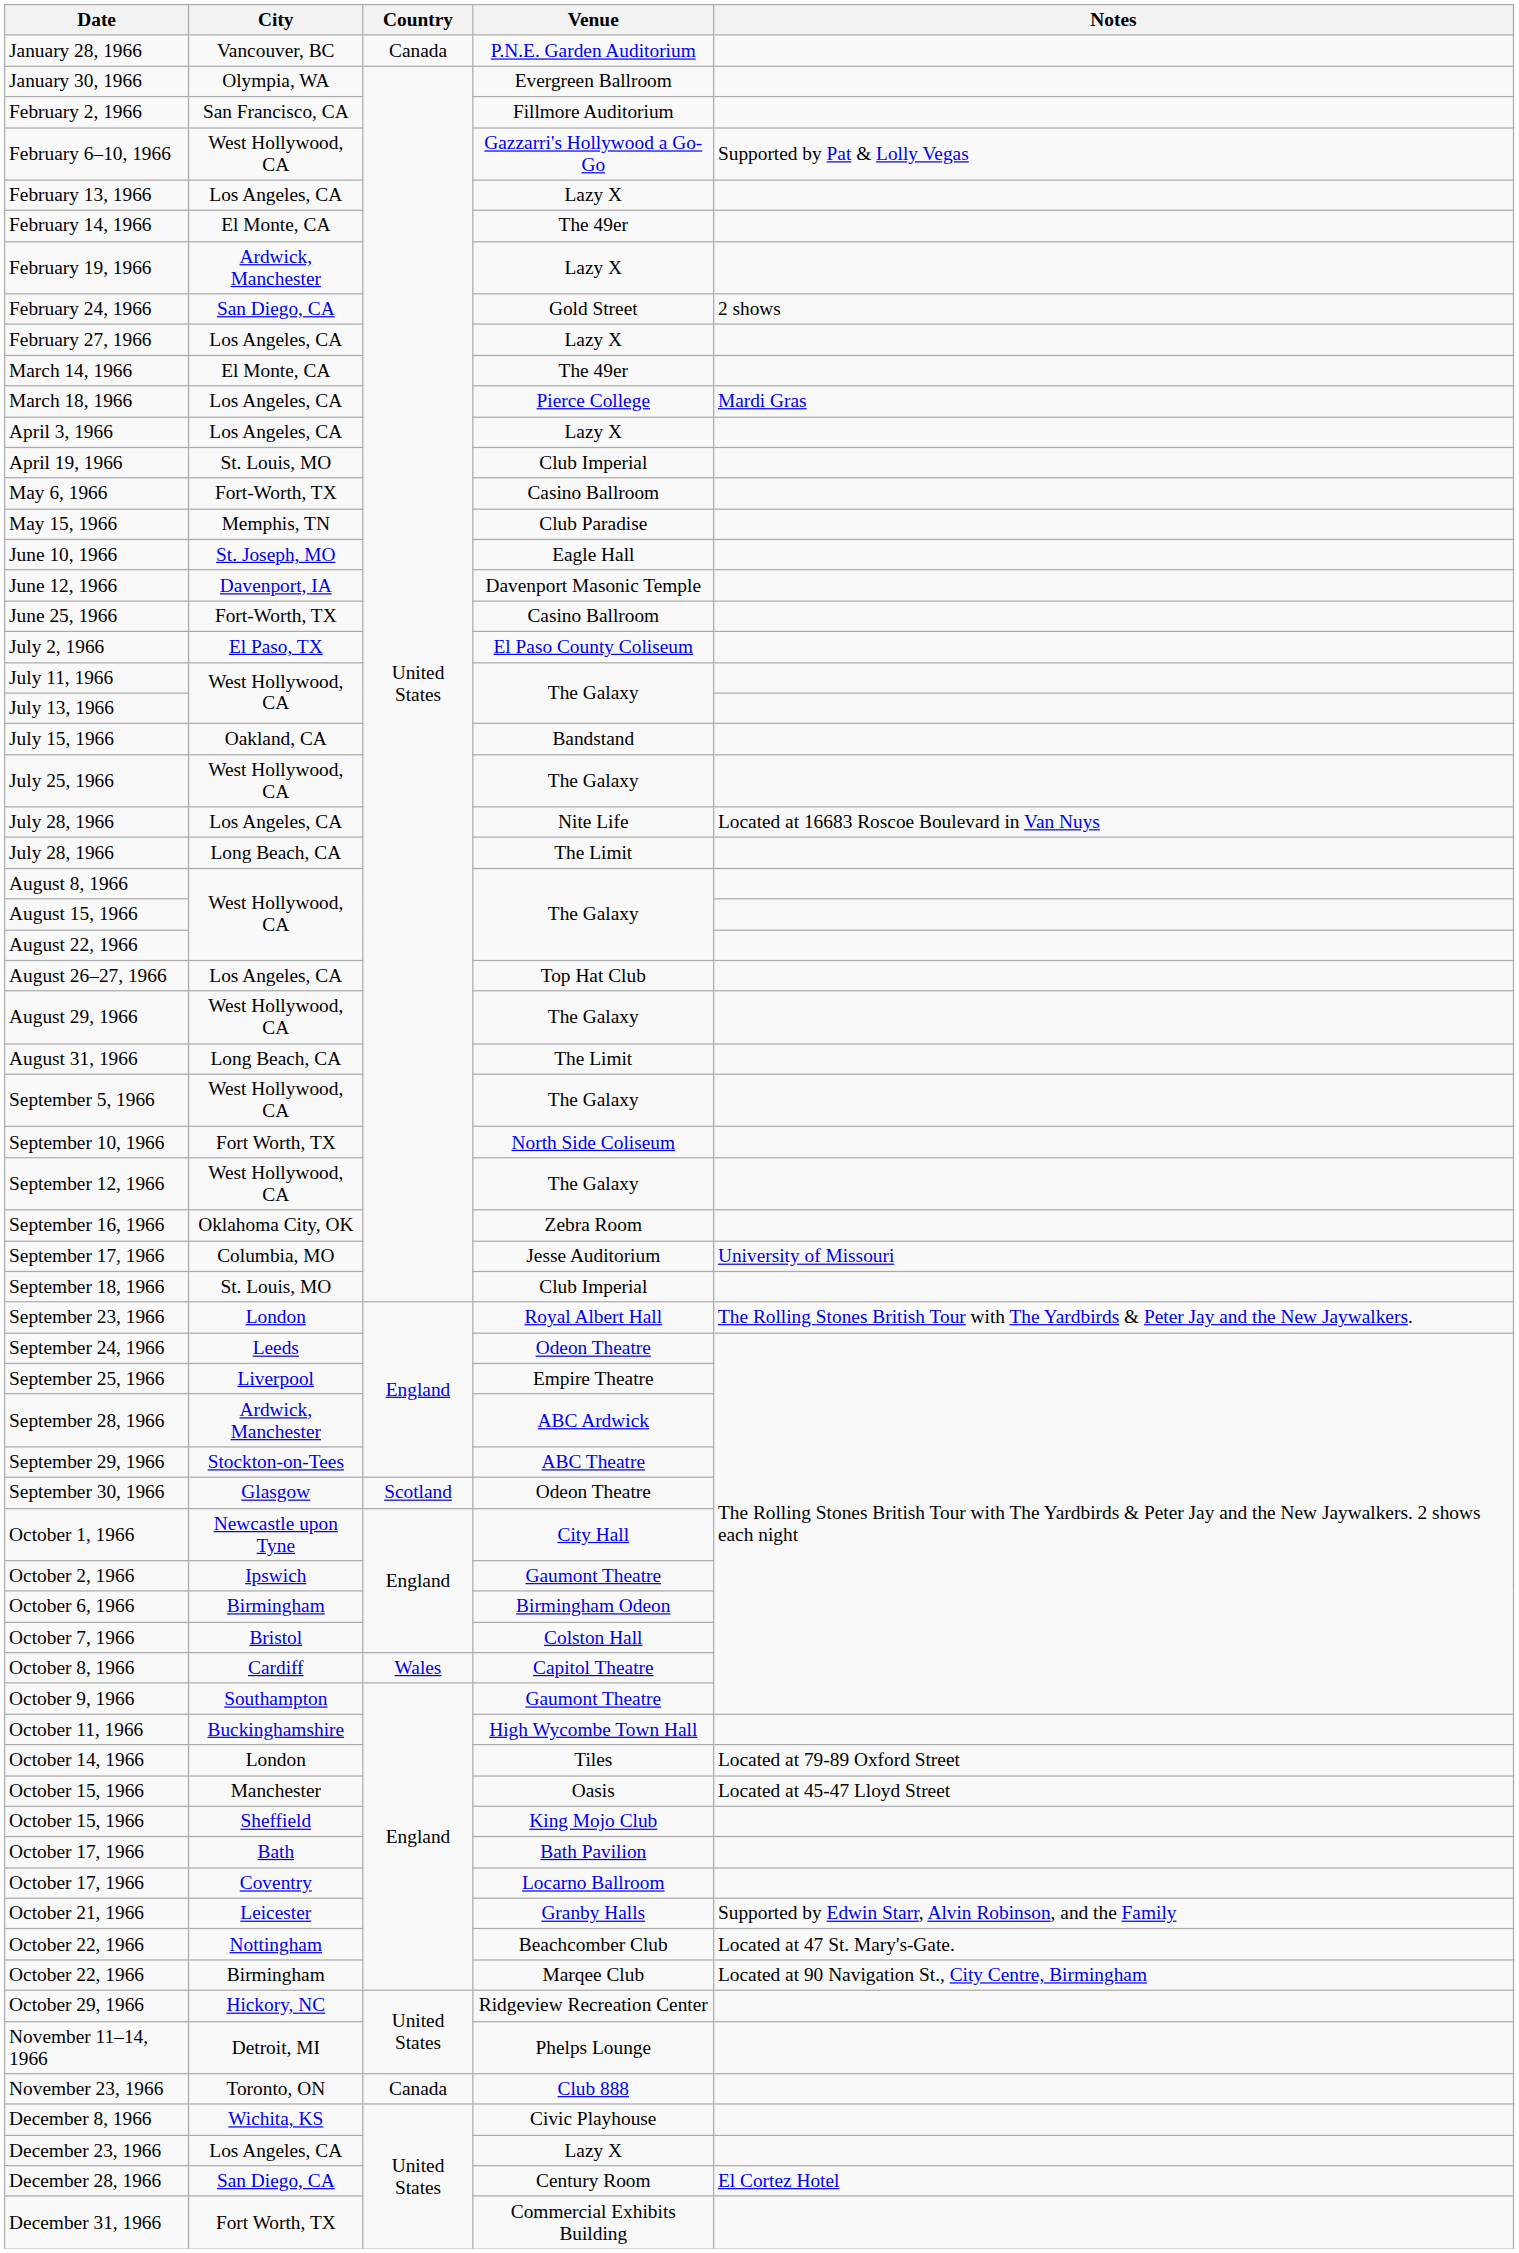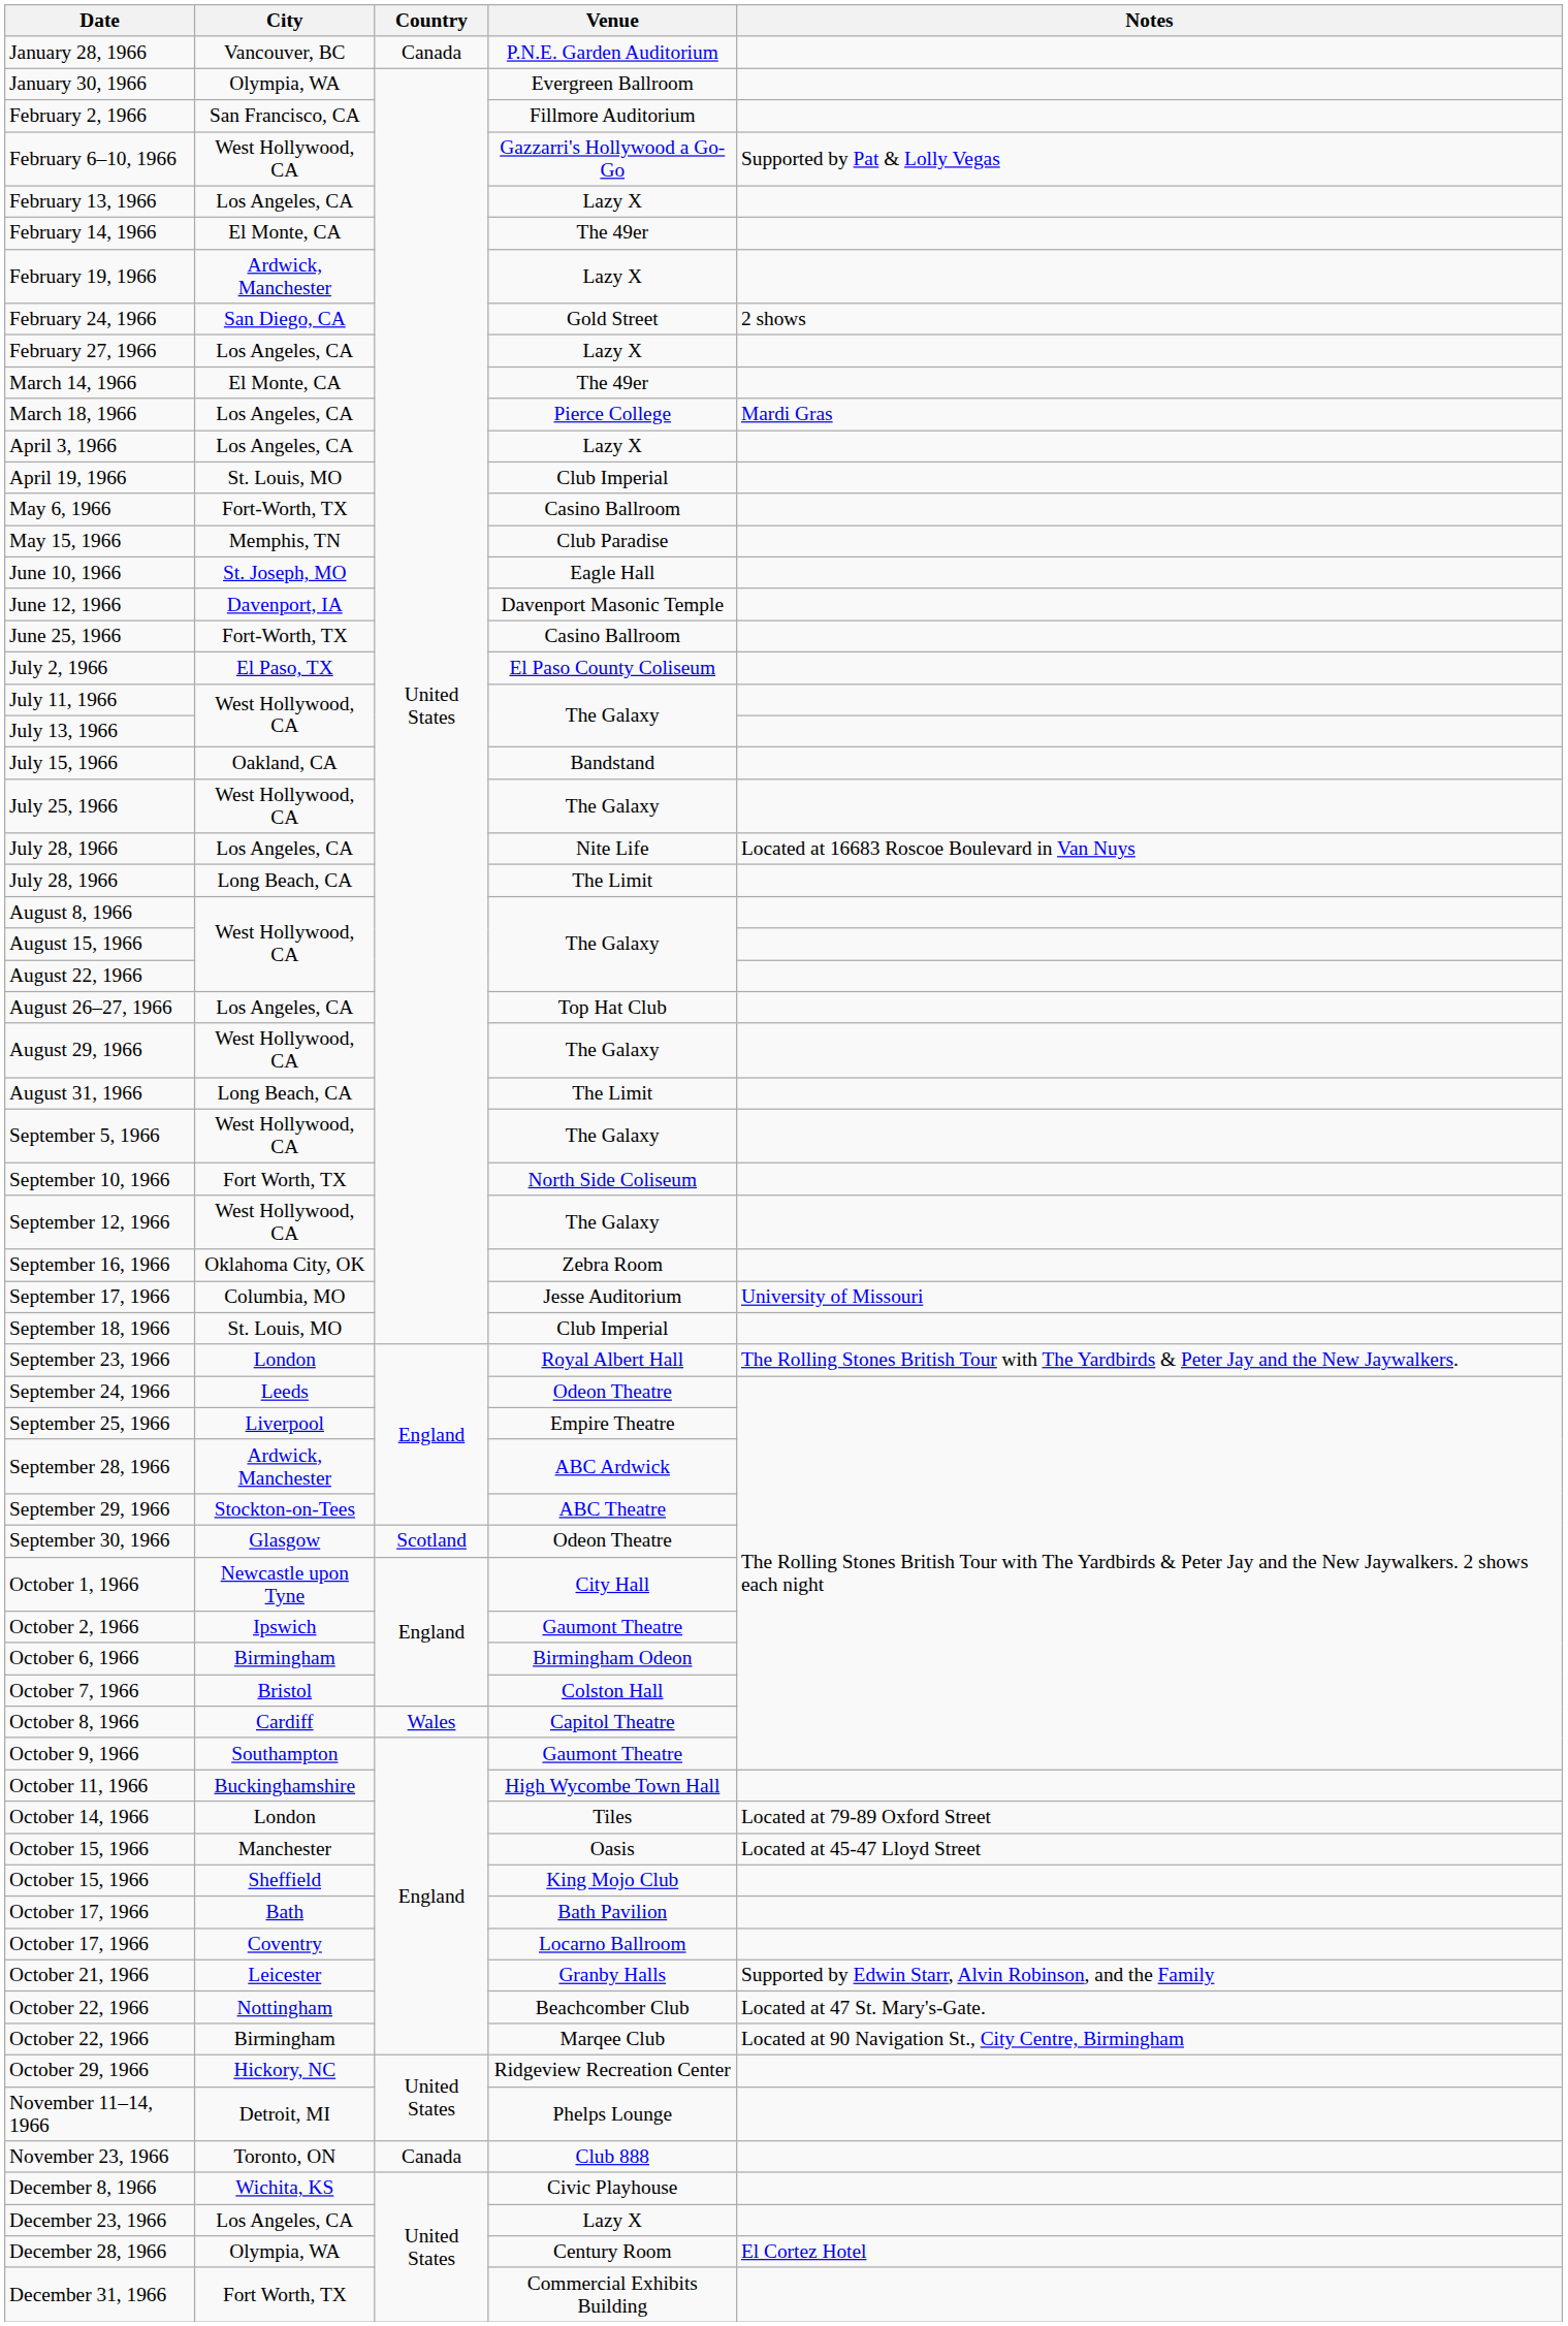December 28, 1966 | City: San Diego, CA -> Olympia, WA
